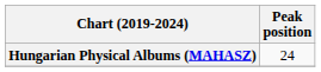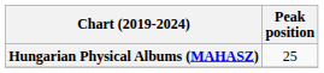Hungarian Physical Albums (MAHASZ) | Peak position: 24 -> 25
